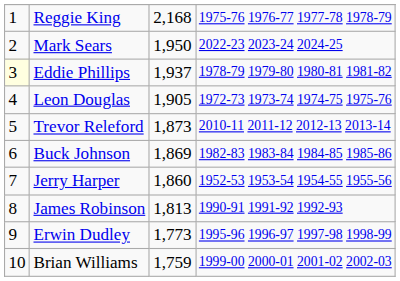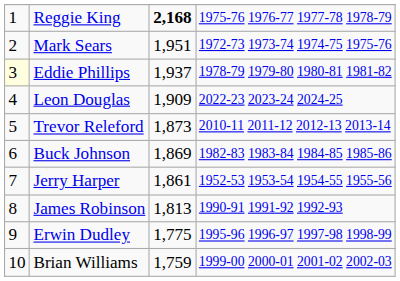Reggie King | column 3: normal -> bold
Mark Sears | column 3: 1,950 -> 1,951
Mark Sears | column 4: 2022-23 2023-24 2024-25 -> 1972-73 1973-74 1974-75 1975-76
Leon Douglas | column 3: 1,905 -> 1,909
Leon Douglas | column 4: 1972-73 1973-74 1974-75 1975-76 -> 2022-23 2023-24 2024-25
Jerry Harper | column 3: 1,860 -> 1,861
Erwin Dudley | column 3: 1,773 -> 1,775
